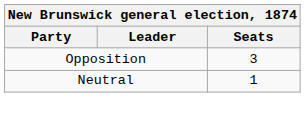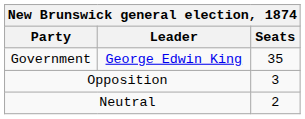+ row: Government | George Edwin King | 35
Neutral | Seats: 1 -> 2
